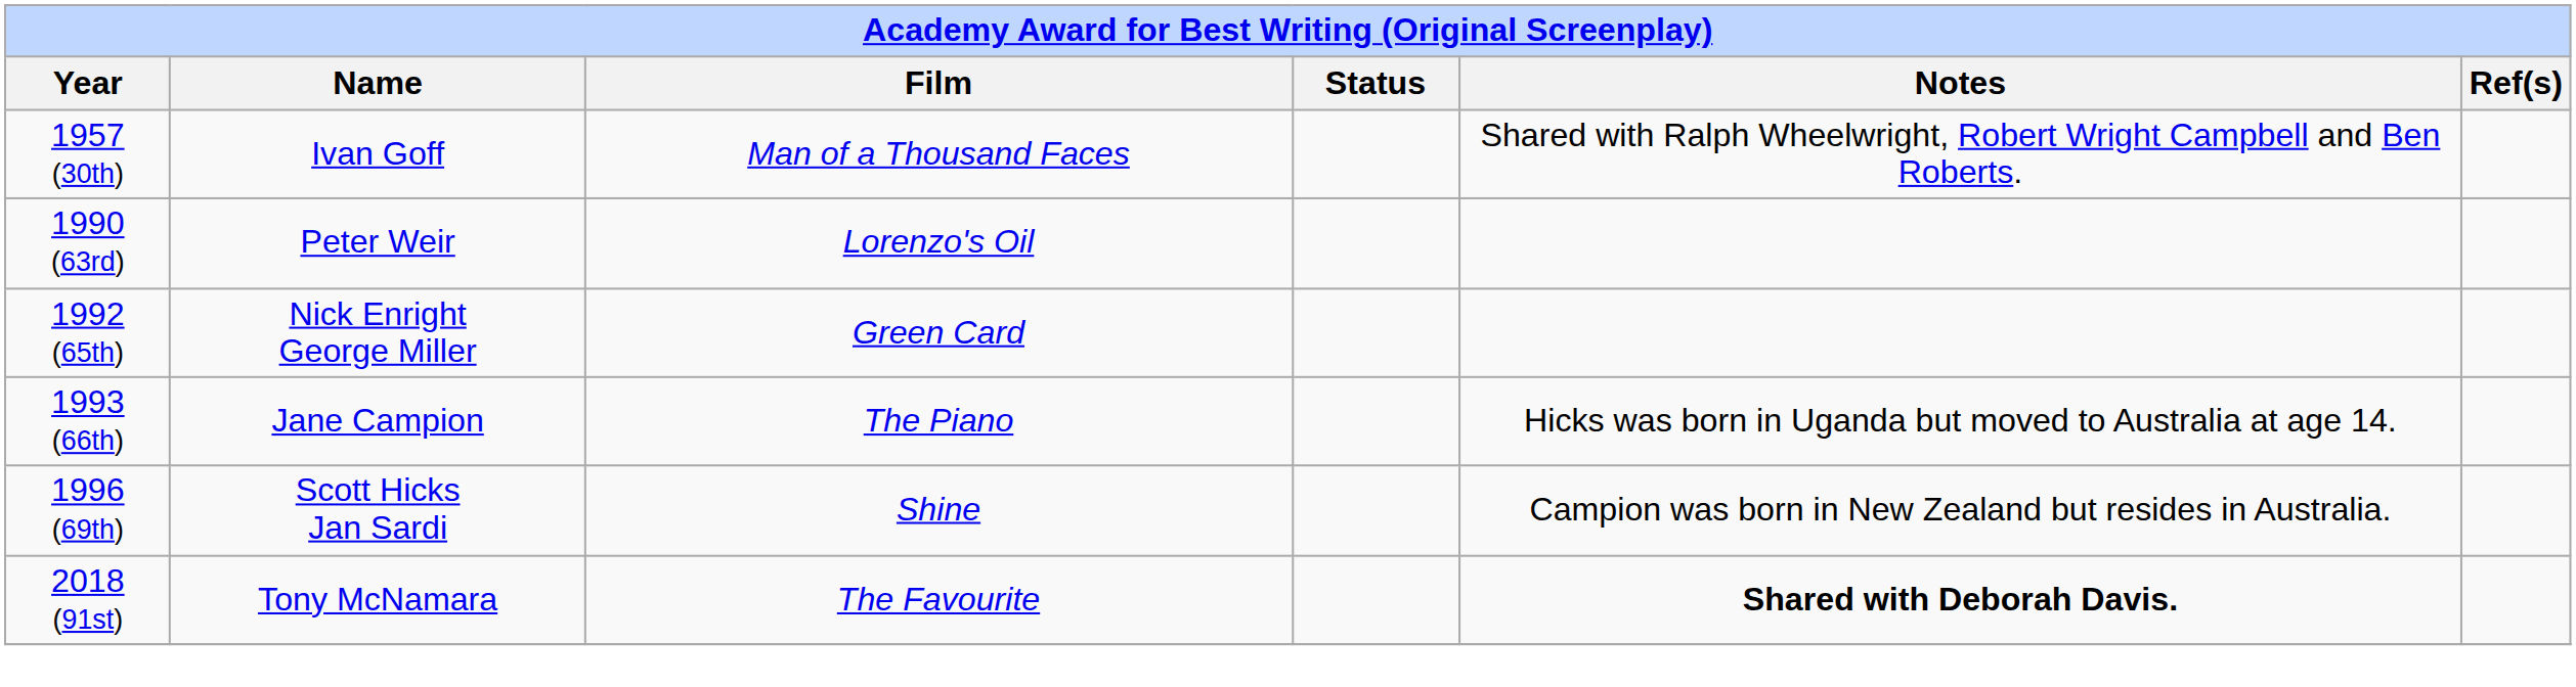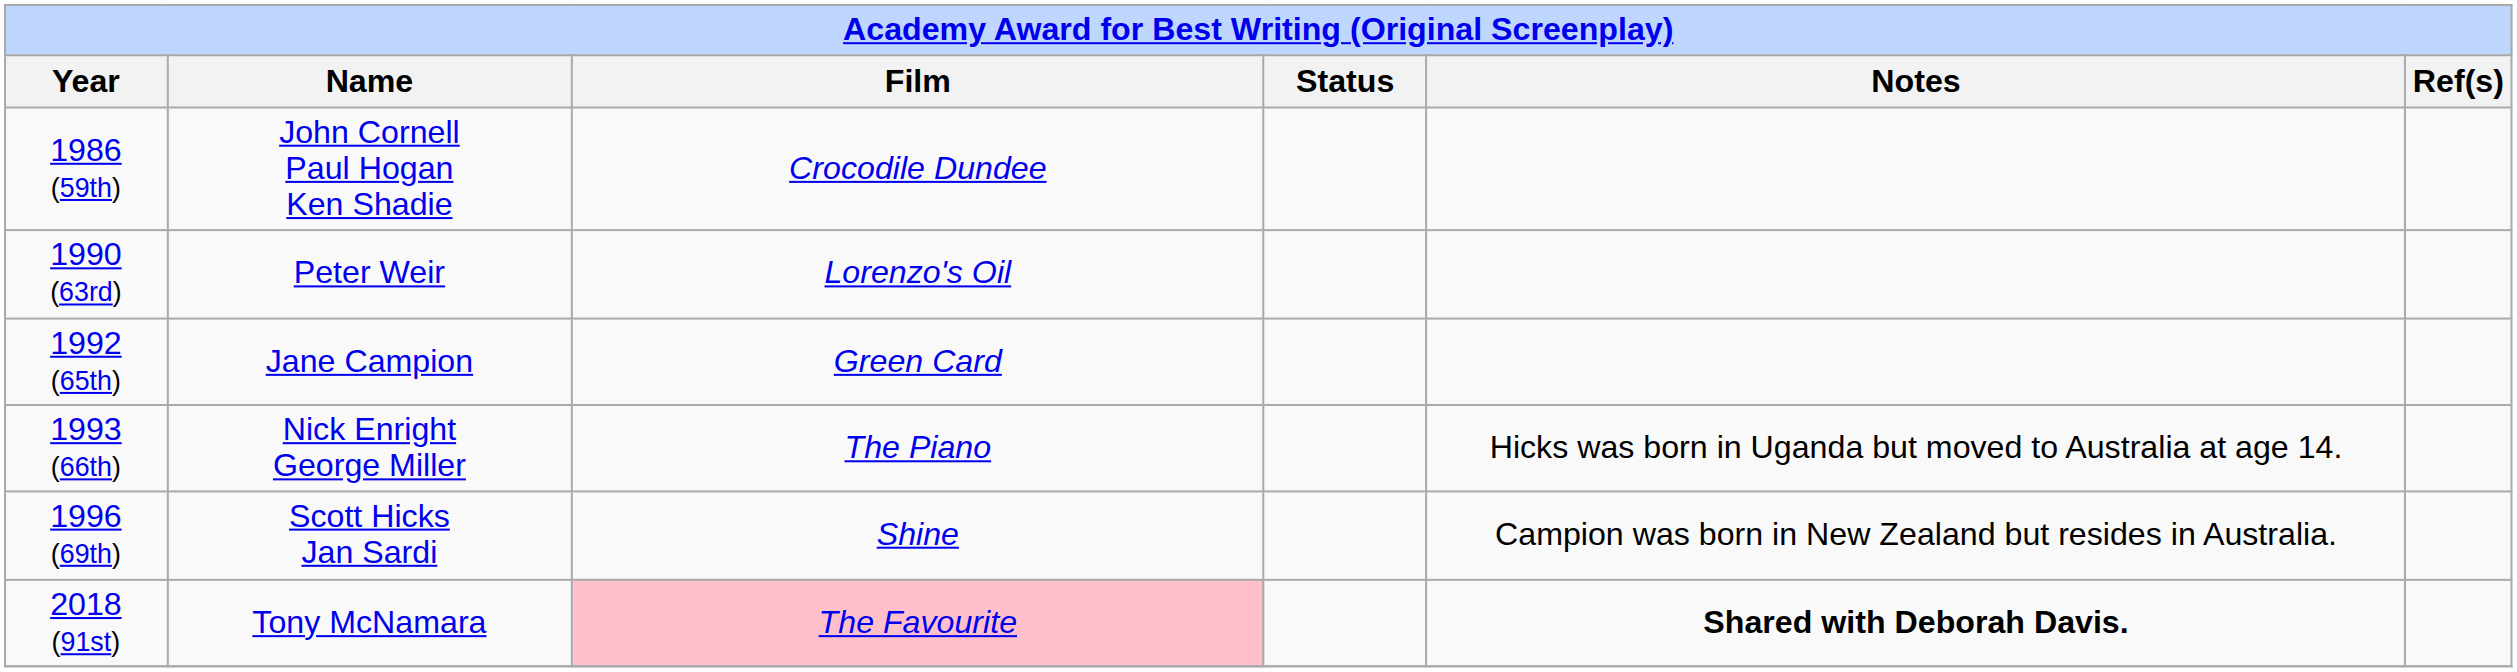- row: 1957 (30th) | Ivan Goff | Man of a Thousand Faces | Shared with Ralph Wheelwright, Robert Wright Campbell and Ben Roberts.
+ row: 1986 (59th) | John Cornell Paul Hogan Ken Shadie | Crocodile Dundee
1992 (65th) | Name: Nick Enright George Miller -> Jane Campion
1993 (66th) | Name: Jane Campion -> Nick Enright George Miller
2018 (91st) | Film: no background -> pink background
